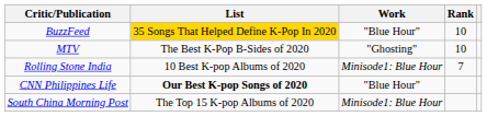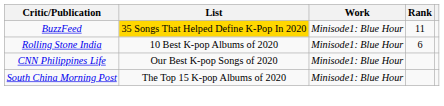BuzzFeed | Work: "Blue Hour" -> Minisode1: Blue Hour
BuzzFeed | Rank: 10 -> 11
- row: MTV | The Best K-Pop B-Sides of 2020 | "Ghosting" | 10
Rolling Stone India | Rank: 7 -> 6
CNN Philippines Life | List: bold -> normal
CNN Philippines Life | Work: "Blue Hour" -> Minisode1: Blue Hour
